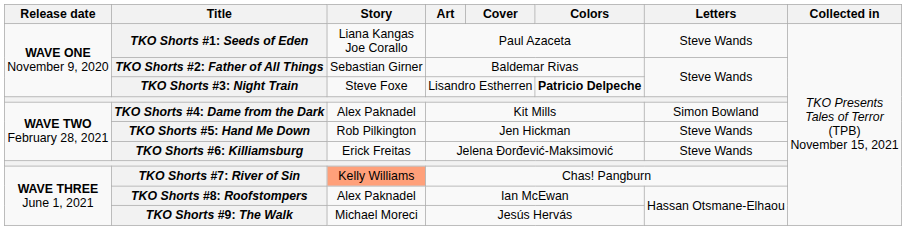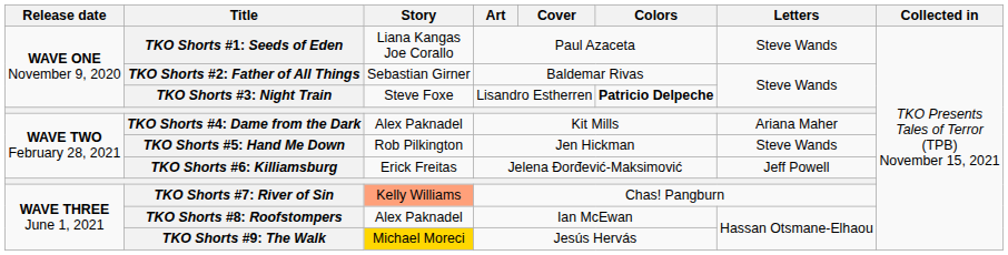TKO Shorts #4: Dame from the Dark | Letters: Simon Bowland -> Ariana Maher
TKO Shorts #6: Killiamsburg | Letters: Steve Wands -> Jeff Powell
TKO Shorts #9: The Walk | Story: no background -> gold background
